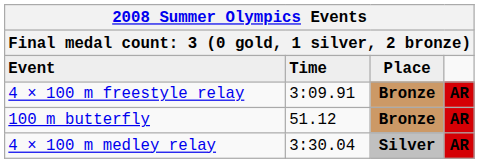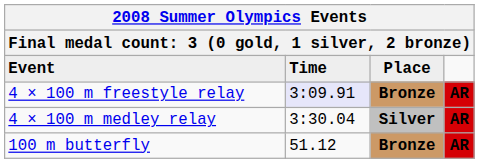4 × 100 m freestyle relay | Time: no background -> lavender background
rows swapped: 100 m butterfly <-> 4 × 100 m medley relay
